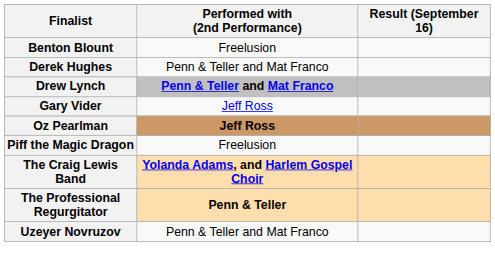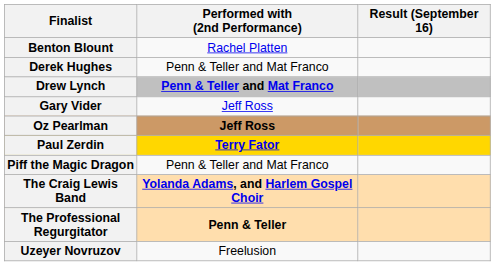Benton Blount | Performed with (2nd Performance): Freelusion -> Rachel Platten
+ row: Paul Zerdin | Terry Fator
Piff the Magic Dragon | Performed with (2nd Performance): Freelusion -> Penn & Teller and Mat Franco
Uzeyer Novruzov | Performed with (2nd Performance): Penn & Teller and Mat Franco -> Freelusion
